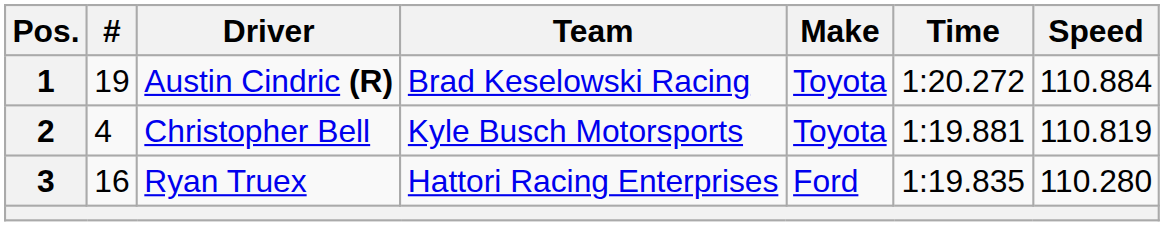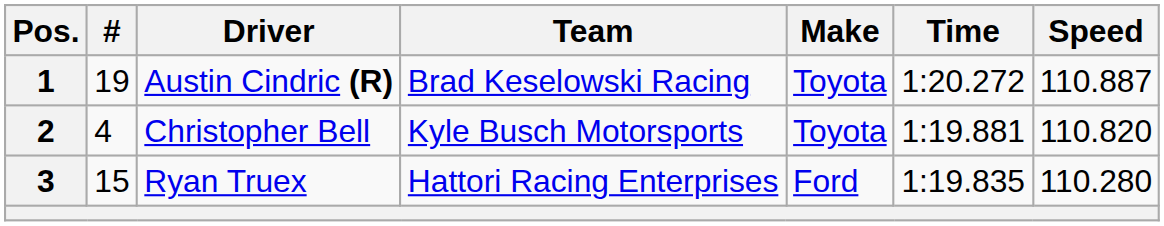1 | Speed: 110.884 -> 110.887
2 | Speed: 110.819 -> 110.820
3 | #: 16 -> 15
